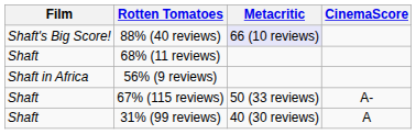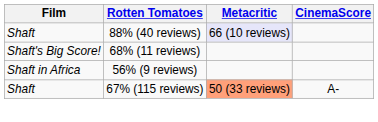88% (40 reviews) | Film: Shaft's Big Score! -> Shaft
68% (11 reviews) | Film: Shaft -> Shaft's Big Score!
67% (115 reviews) | Metacritic: no background -> lightsalmon background
- row: Shaft | 31% (99 reviews) | 40 (30 reviews) | A
